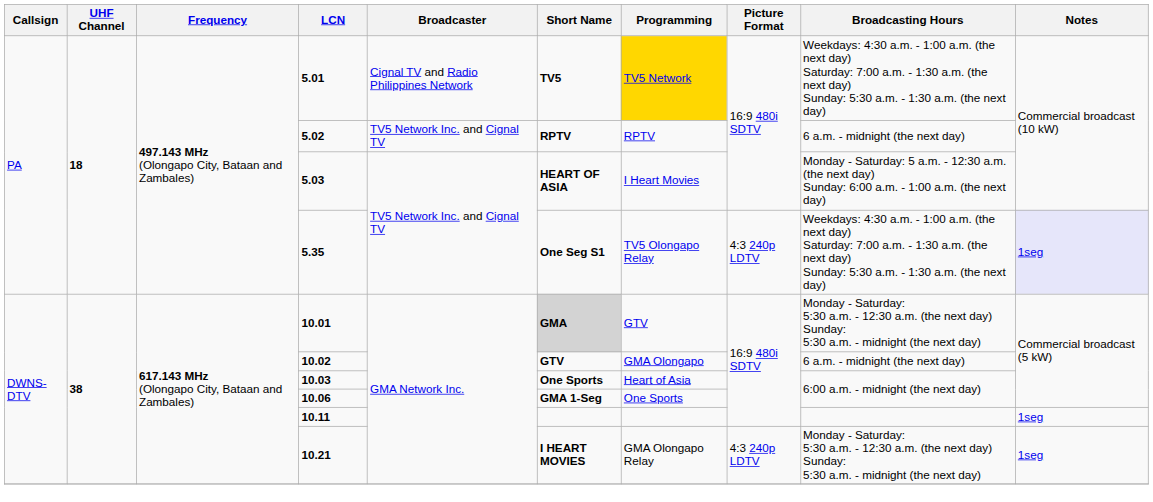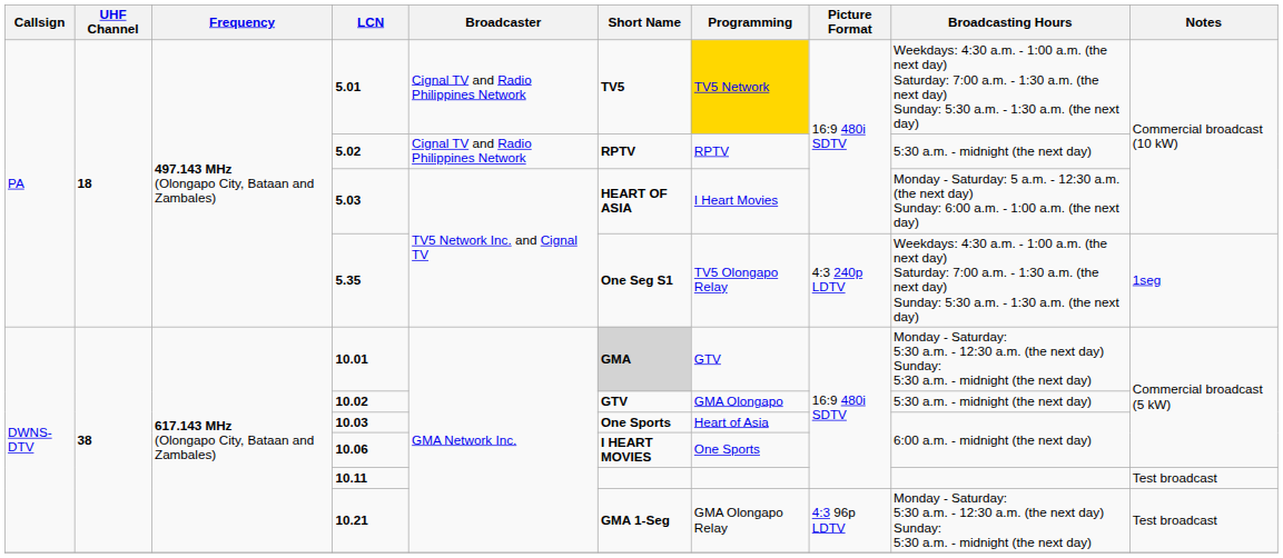5.02 | Broadcaster: TV5 Network Inc. and Cignal TV -> Cignal TV and Radio Philippines Network
5.02 | Broadcasting Hours: 6 a.m. - midnight (the next day) -> 5:30 a.m. - midnight (the next day)
5.35 | Notes: lavender background -> no background
10.02 | Broadcasting Hours: 6 a.m. - midnight (the next day) -> 5:30 a.m. - midnight (the next day)
10.06 | Short Name: GMA 1-Seg -> I HEART MOVIES
10.11 | Notes: 1seg -> Test broadcast
10.21 | Short Name: I HEART MOVIES -> GMA 1-Seg
10.21 | Picture Format: 4:3 240p LDTV -> 4:3 96p LDTV
10.21 | Notes: 1seg -> Test broadcast
